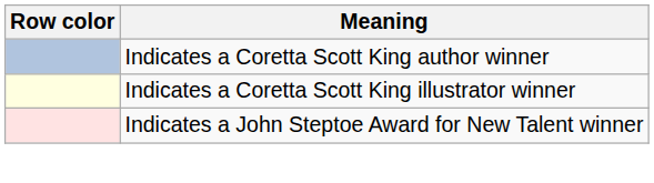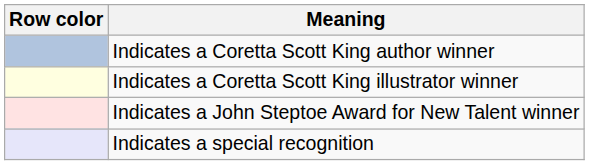+ row: Indicates a special recognition
